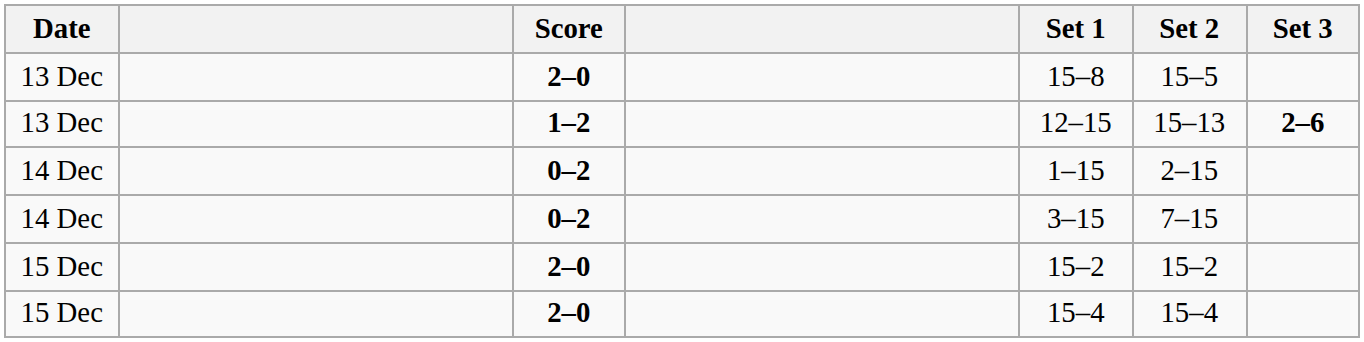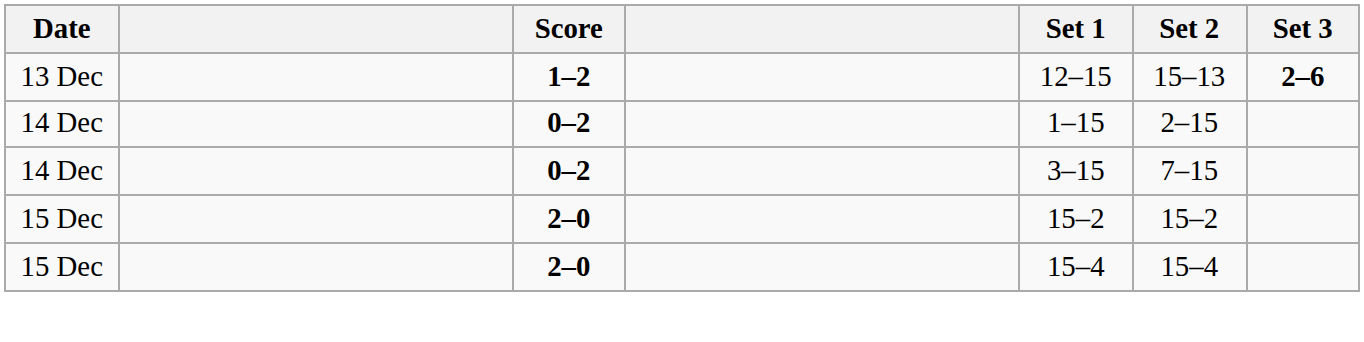- row: 13 Dec | 2–0 | 15–8 | 15–5
